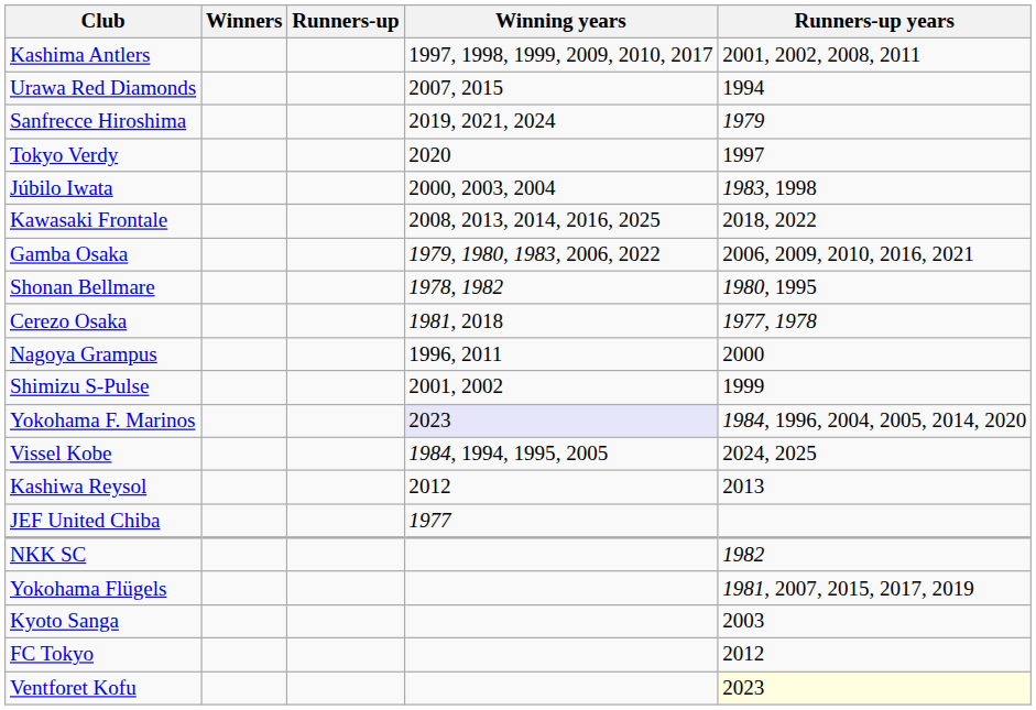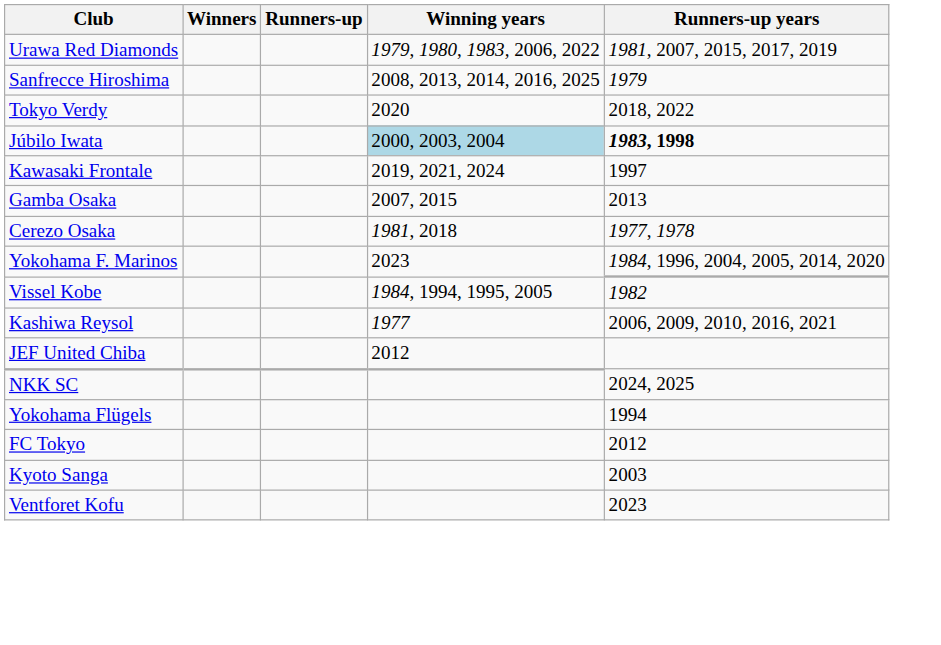- row: Kashima Antlers | 1997, 1998, 1999, 2009, 2010, 2017 | 2001, 2002, 2008, 2011
Urawa Red Diamonds | Winning years: 2007, 2015 -> 1979, 1980, 1983, 2006, 2022
Urawa Red Diamonds | Runners-up years: 1994 -> 1981, 2007, 2015, 2017, 2019
Sanfrecce Hiroshima | Winning years: 2019, 2021, 2024 -> 2008, 2013, 2014, 2016, 2025
Tokyo Verdy | Runners-up years: 1997 -> 2018, 2022
Júbilo Iwata | Winning years: no background -> lightblue background
Júbilo Iwata | Runners-up years: normal -> bold
Kawasaki Frontale | Winning years: 2008, 2013, 2014, 2016, 2025 -> 2019, 2021, 2024
Kawasaki Frontale | Runners-up years: 2018, 2022 -> 1997
Gamba Osaka | Winning years: 1979, 1980, 1983, 2006, 2022 -> 2007, 2015
Gamba Osaka | Runners-up years: 2006, 2009, 2010, 2016, 2021 -> 2013
- row: Shonan Bellmare | 1978, 1982 | 1980, 1995
- row: Nagoya Grampus | 1996, 2011 | 2000
- row: Shimizu S-Pulse | 2001, 2002 | 1999
Yokohama F. Marinos | Winning years: lavender background -> no background
Vissel Kobe | Runners-up years: 2024, 2025 -> 1982
Kashiwa Reysol | Winning years: 2012 -> 1977
Kashiwa Reysol | Runners-up years: 2013 -> 2006, 2009, 2010, 2016, 2021
JEF United Chiba | Winning years: 1977 -> 2012
NKK SC | Runners-up years: 1982 -> 2024, 2025
Yokohama Flügels | Runners-up years: 1981, 2007, 2015, 2017, 2019 -> 1994
rows swapped: Kyoto Sanga <-> FC Tokyo
Ventforet Kofu | Runners-up years: lightyellow background -> no background
